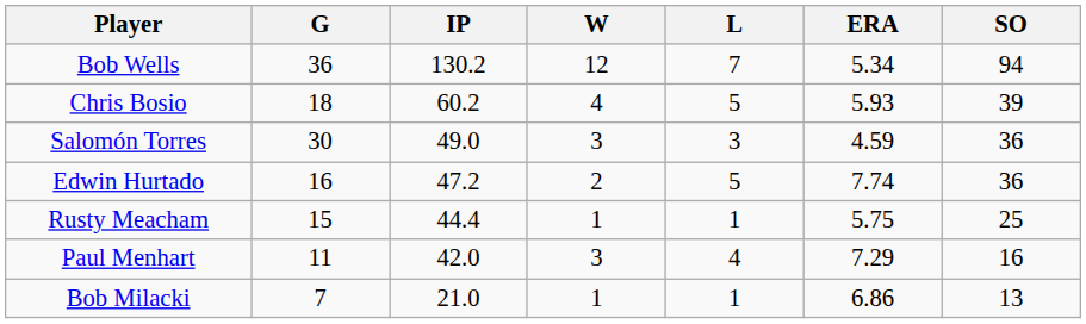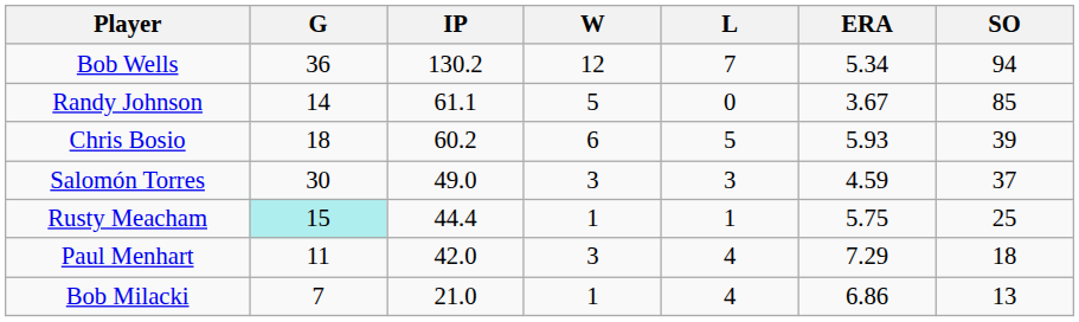+ row: Randy Johnson | 14 | 61.1 | 5 | 0 | 3.67 | 85
Chris Bosio | W: 4 -> 6
Salomón Torres | SO: 36 -> 37
- row: Edwin Hurtado | 16 | 47.2 | 2 | 5 | 7.74 | 36
Rusty Meacham | G: no background -> paleturquoise background
Paul Menhart | SO: 16 -> 18
Bob Milacki | L: 1 -> 4
